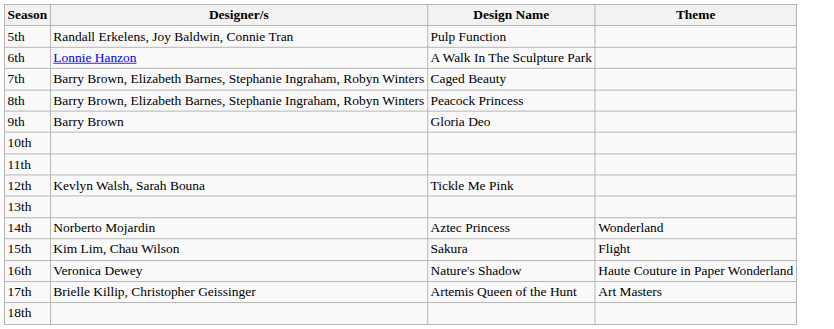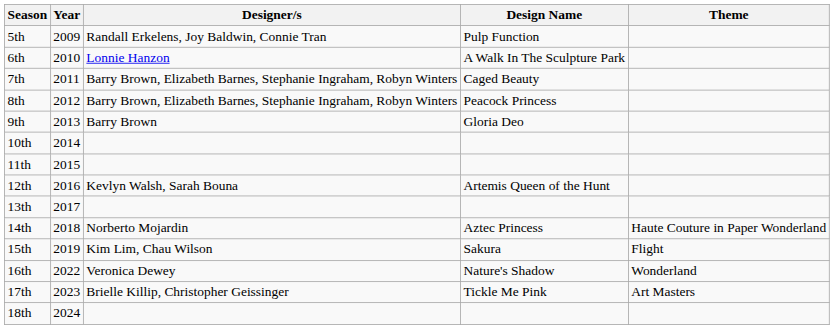+ column: Year | 2009 | 2010 | 2011 | 2012 | 2013 | 2014 | 2015 | 2016 | 2017 | 2018 | 2019 | 2022 | 2023 | 2024
12th | Design Name: Tickle Me Pink -> Artemis Queen of the Hunt
14th | Theme: Wonderland -> Haute Couture in Paper Wonderland
16th | Theme: Haute Couture in Paper Wonderland -> Wonderland
17th | Design Name: Artemis Queen of the Hunt -> Tickle Me Pink
